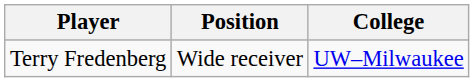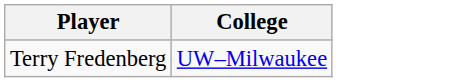- column: Position | Wide receiver
